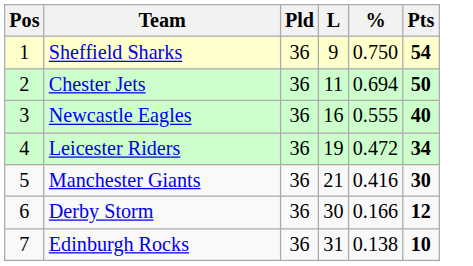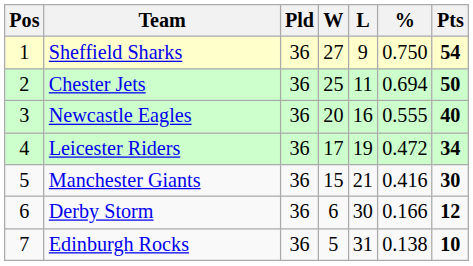+ column: W | 27 | 25 | 20 | 17 | 15 | 6 | 5
